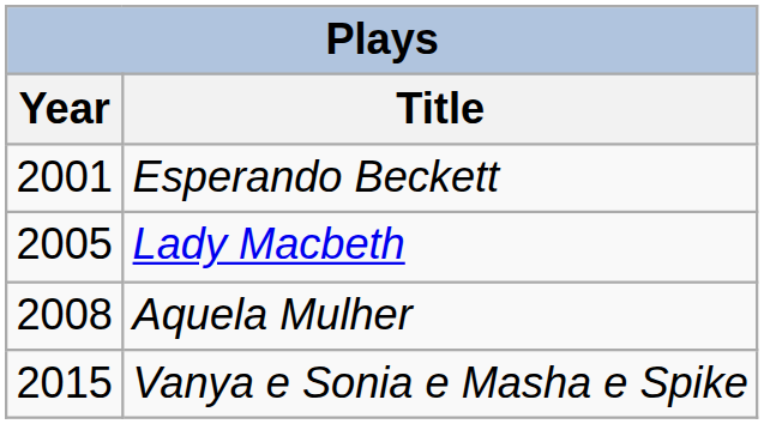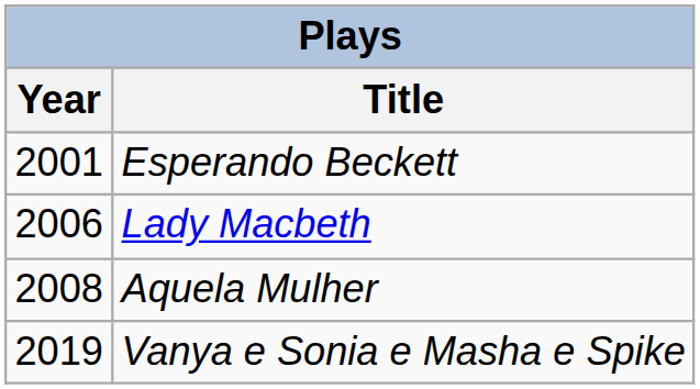Lady Macbeth | Year: 2005 -> 2006
Vanya e Sonia e Masha e Spike | Year: 2015 -> 2019
